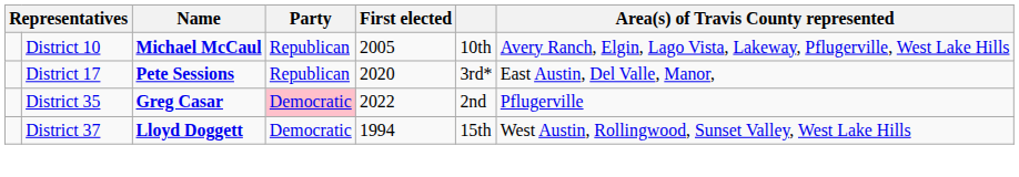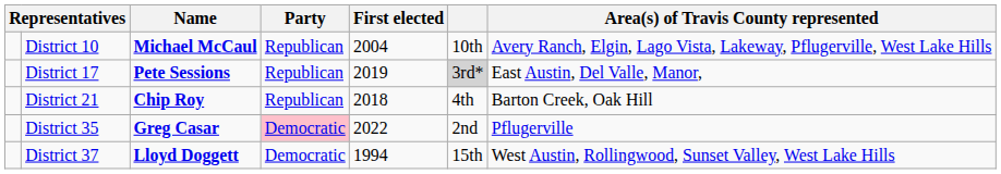District 10 | First elected: 2005 -> 2004
District 17 | First elected: 2020 -> 2019
District 17 | column 6: no background -> lightgrey background
+ row: District 21 | Chip Roy | Republican | 2018 | 4th | Barton Creek, Oak Hill
